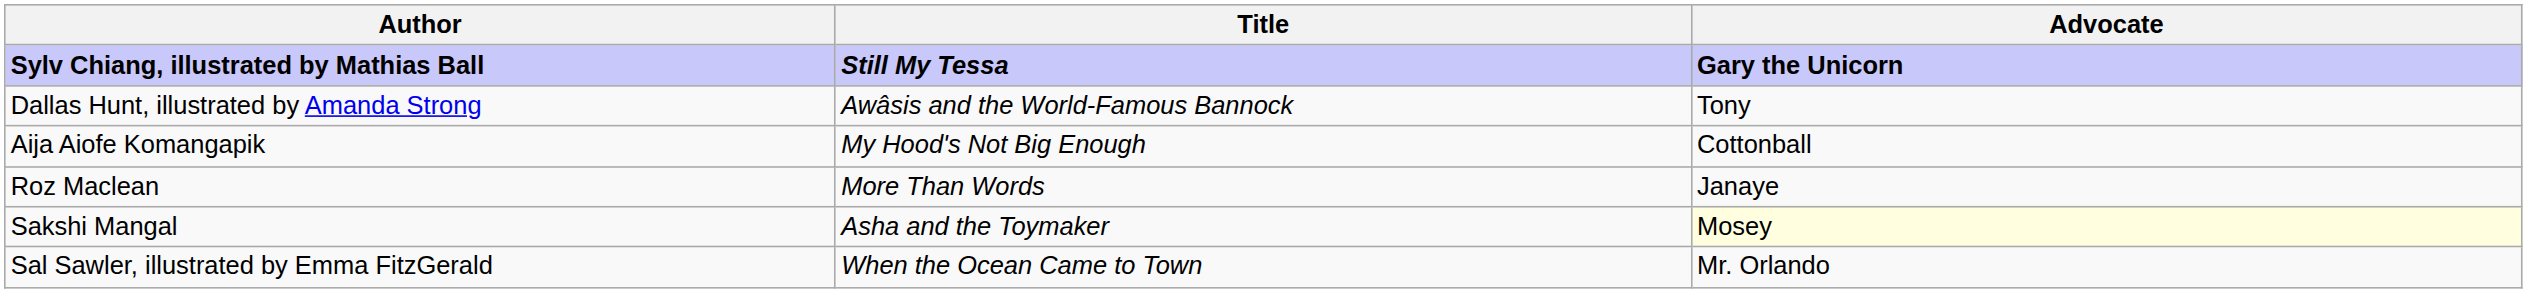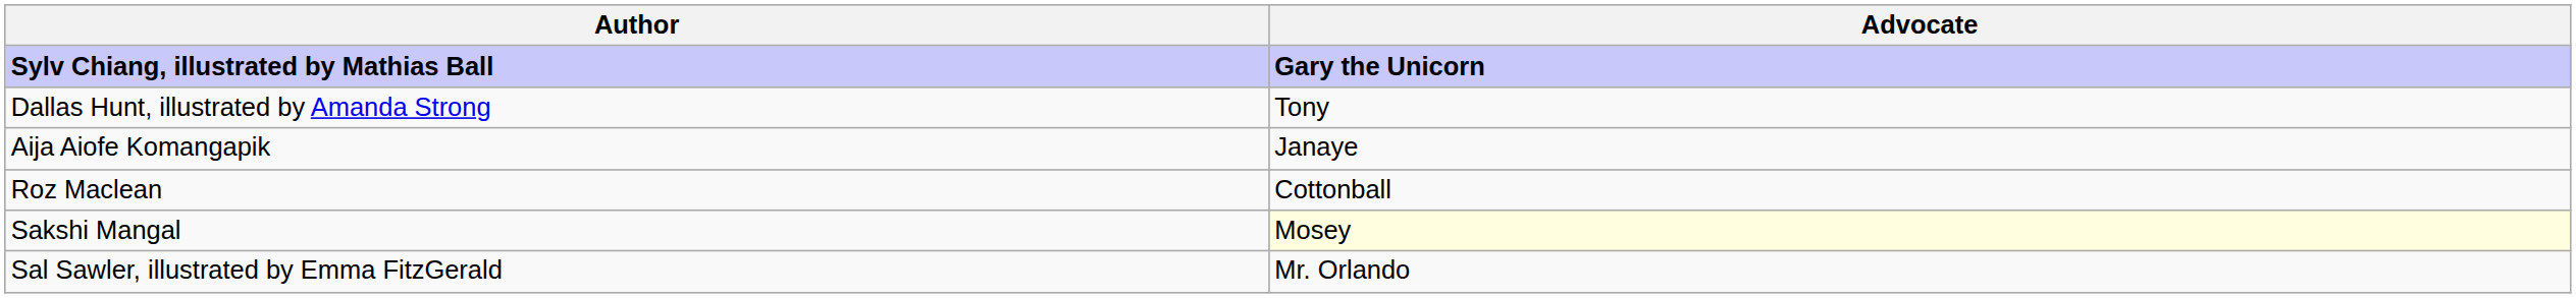- column: Title | Still My Tessa | Awâsis and the World-Famous Bannock | My Hood's Not Big Enough | More Than Words | Asha and the Toymaker | When the Ocean Came to Town
Aija Aiofe Komangapik | Advocate: Cottonball -> Janaye
Roz Maclean | Advocate: Janaye -> Cottonball
